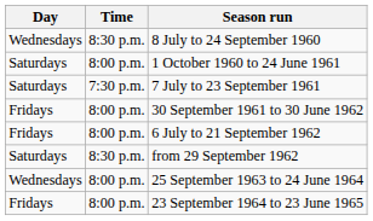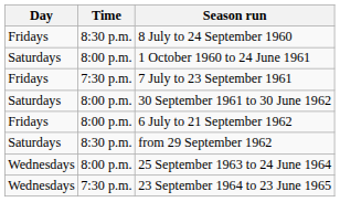8 July to 24 September 1960 | Day: Wednesdays -> Fridays
7 July to 23 September 1961 | Day: Saturdays -> Fridays
30 September 1961 to 30 June 1962 | Day: Fridays -> Saturdays
23 September 1964 to 23 June 1965 | Day: Fridays -> Wednesdays
23 September 1964 to 23 June 1965 | Time: 8:00 p.m. -> 7:30 p.m.
